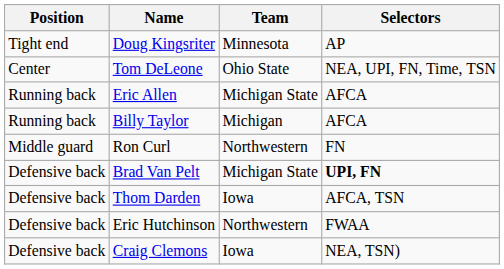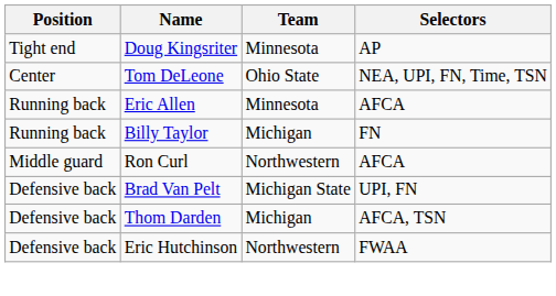Eric Allen | Team: Michigan State -> Minnesota
Billy Taylor | Selectors: AFCA -> FN
Ron Curl | Selectors: FN -> AFCA
Brad Van Pelt | Selectors: bold -> normal
Thom Darden | Team: Iowa -> Michigan
- row: Defensive back | Craig Clemons | Iowa | NEA, TSN)
